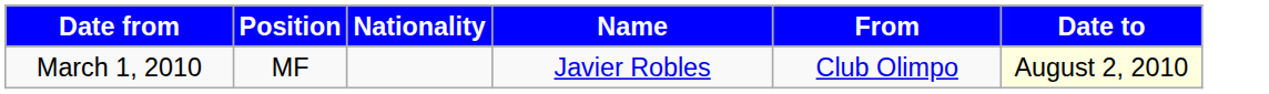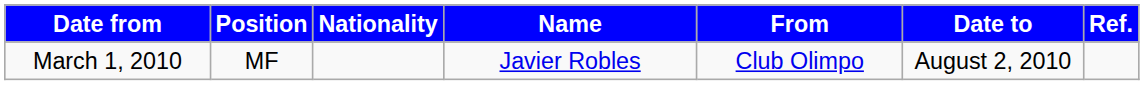+ column: Ref.
March 1, 2010 | Date to: lightyellow background -> no background
